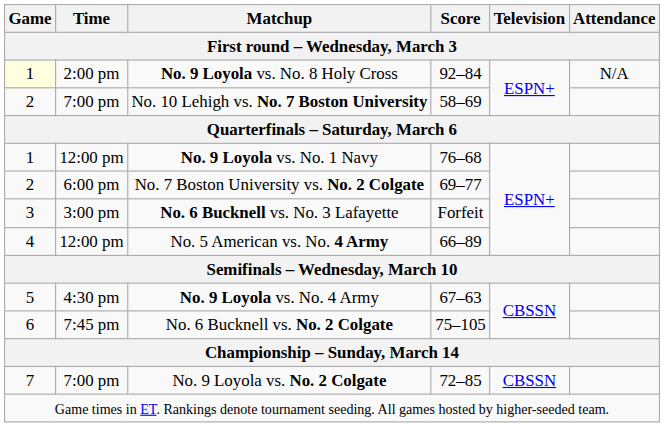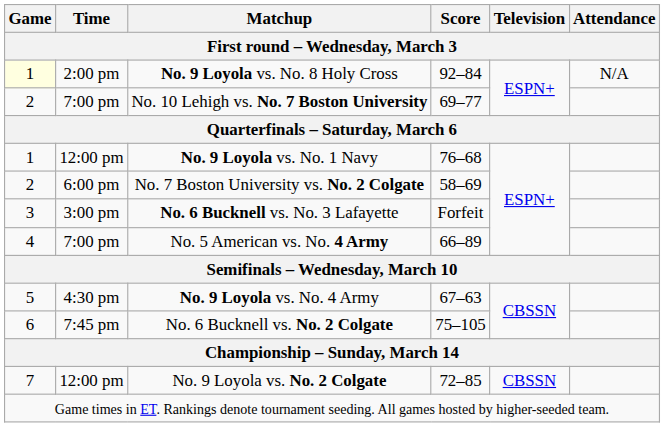No. 10 Lehigh vs. No. 7 Boston University | Score: 58–69 -> 69–77
No. 7 Boston University vs. No. 2 Colgate | Score: 69–77 -> 58–69
No. 5 American vs. No. 4 Army | Time: 12:00 pm -> 7:00 pm
No. 9 Loyola vs. No. 2 Colgate | Time: 7:00 pm -> 12:00 pm
